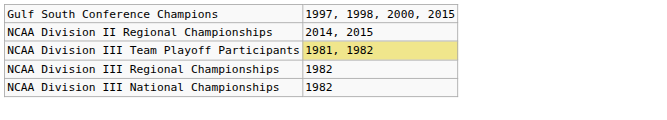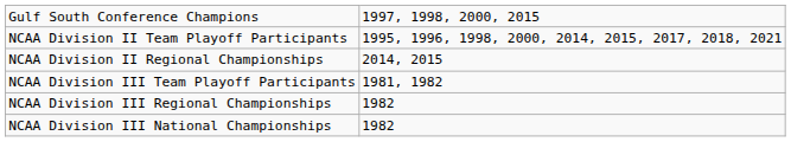+ row: NCAA Division II Team Playoff Participants | 1995, 1996, 1998, 2000, 2014, 2015, 2017, 2018, 2021
NCAA Division III Team Playoff Participants | column 2: khaki background -> no background
